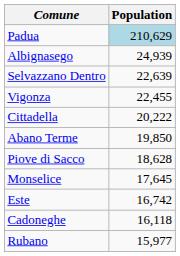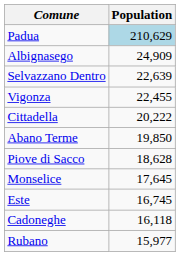Albignasego | Population: 24,939 -> 24,909
Este | Population: 16,742 -> 16,745
